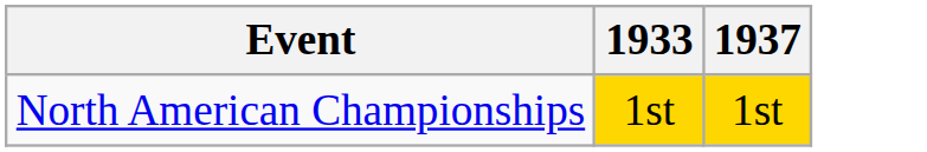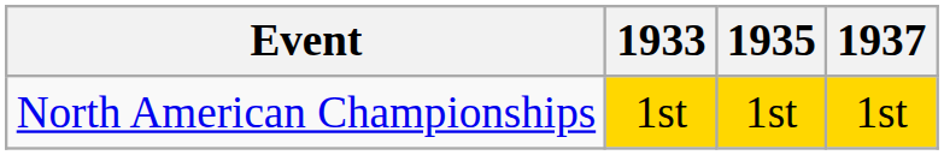+ column: 1935 | 1st
